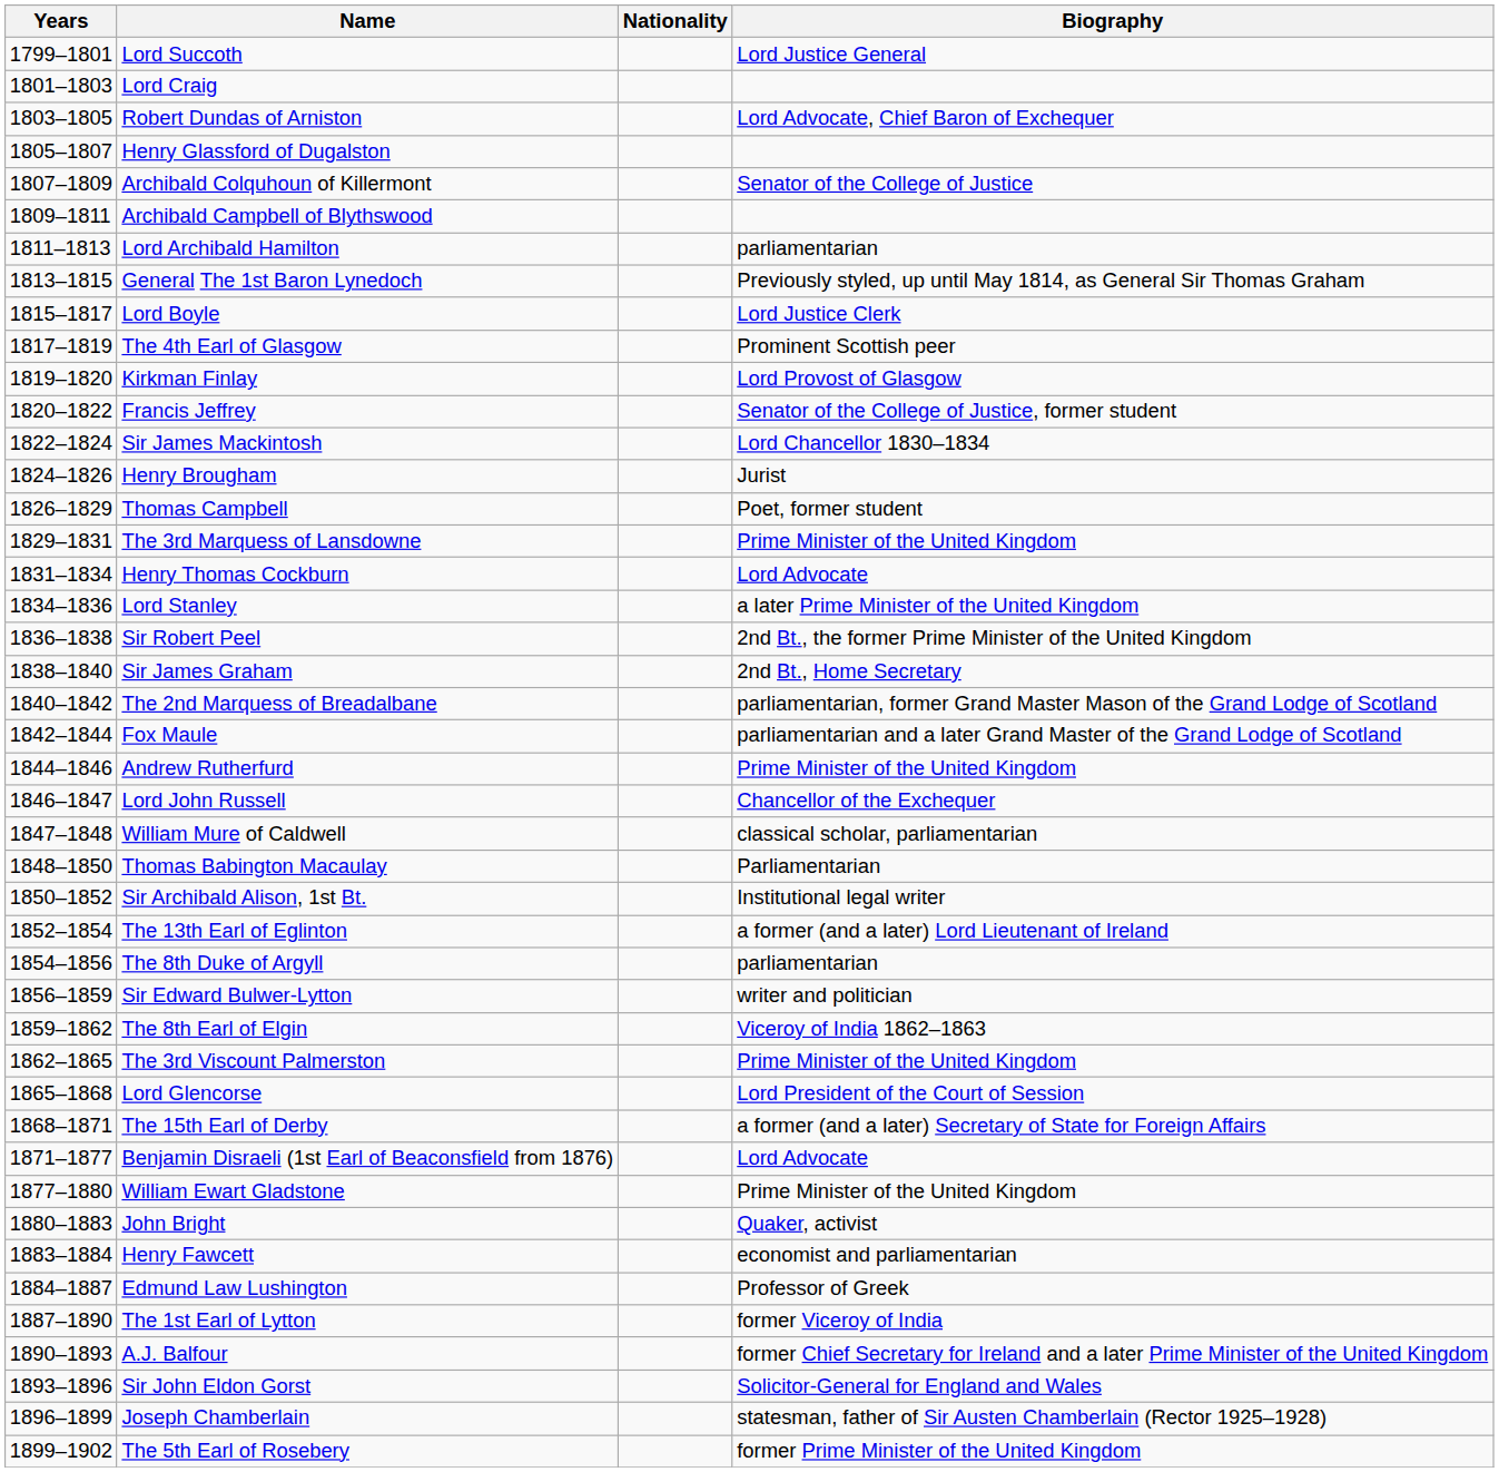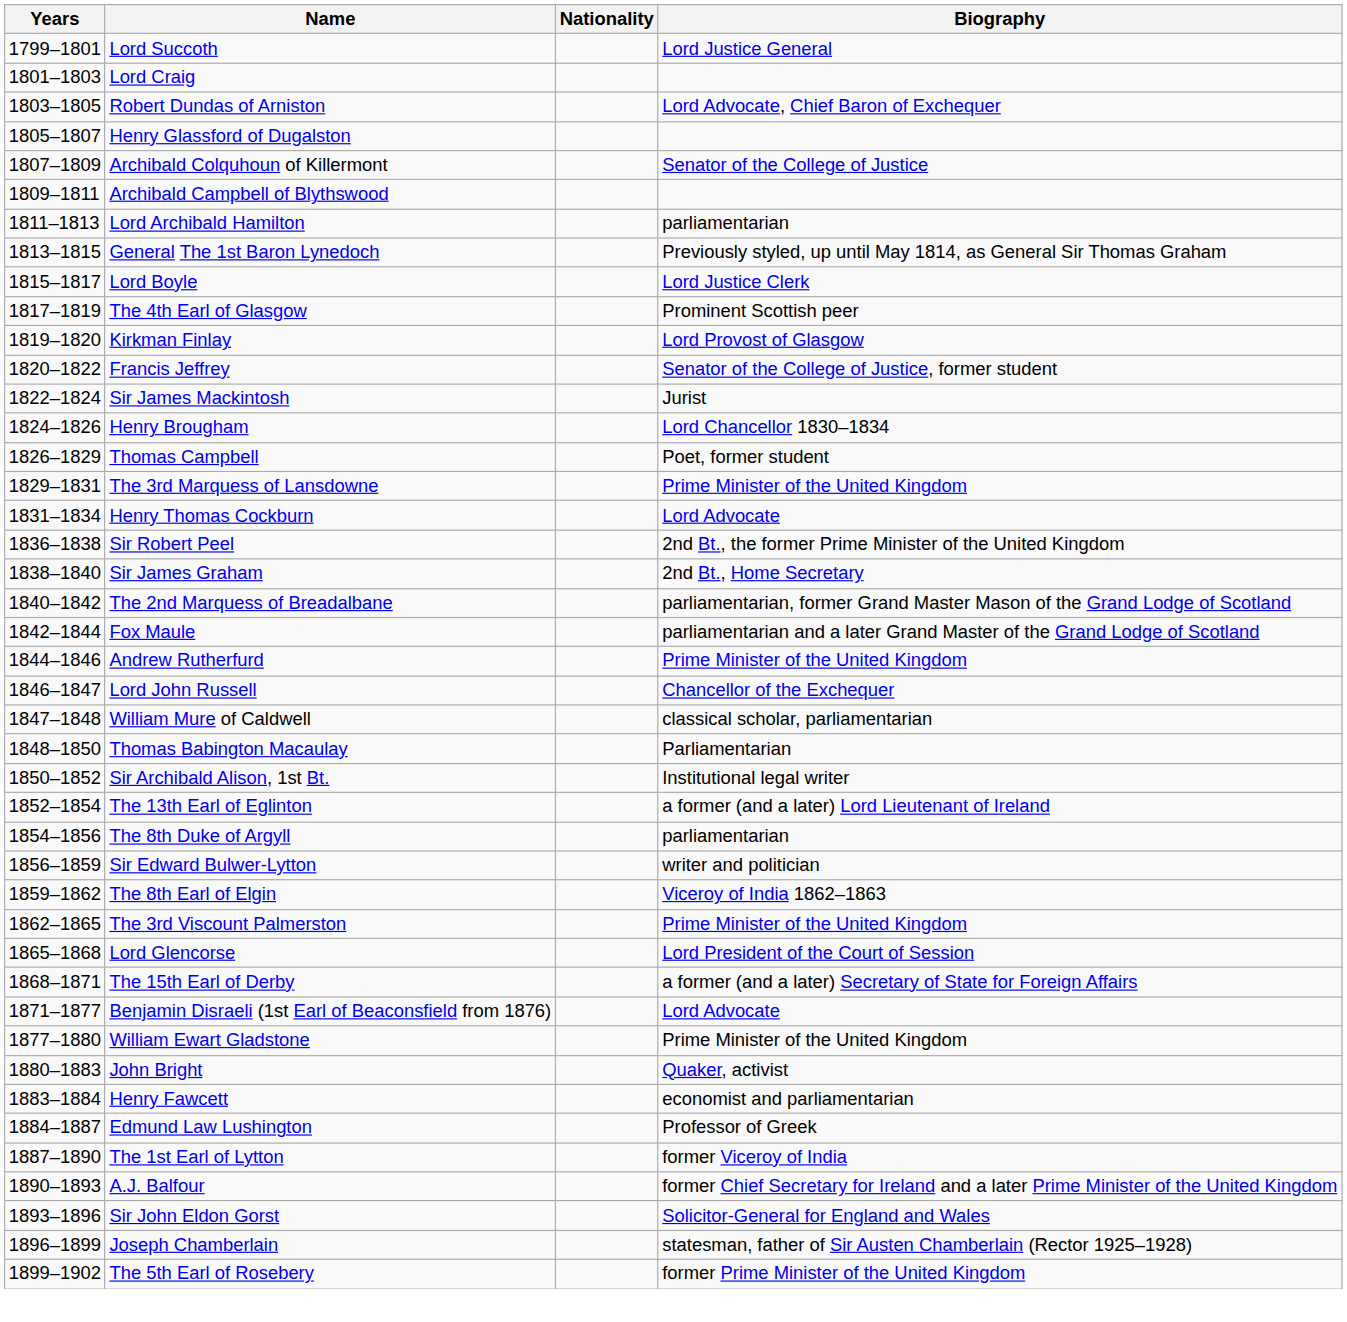Sir James Mackintosh | Biography: Lord Chancellor 1830–1834 -> Jurist
Henry Brougham | Biography: Jurist -> Lord Chancellor 1830–1834
- row: 1834–1836 | Lord Stanley | a later Prime Minister of the United Kingdom
